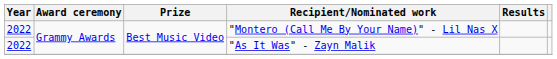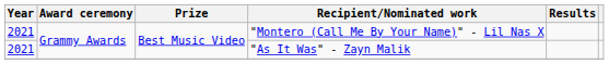"Montero (Call Me By Your Name)" - Lil Nas X | Year: 2022 -> 2021
"As It Was" - Zayn Malik | Year: 2022 -> 2021
